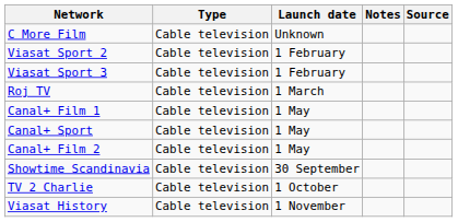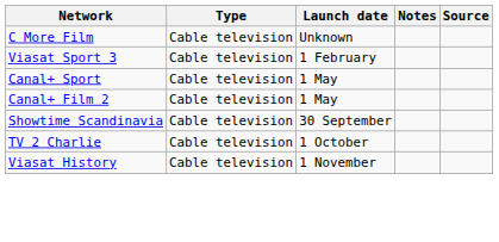- row: Viasat Sport 2 | Cable television | 1 February
- row: Roj TV | Cable television | 1 March
- row: Canal+ Film 1 | Cable television | 1 May
